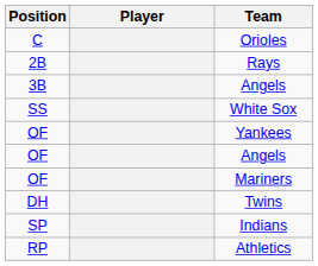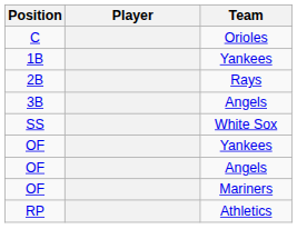+ row: 1B | Yankees
- row: DH | Twins
- row: SP | Indians
